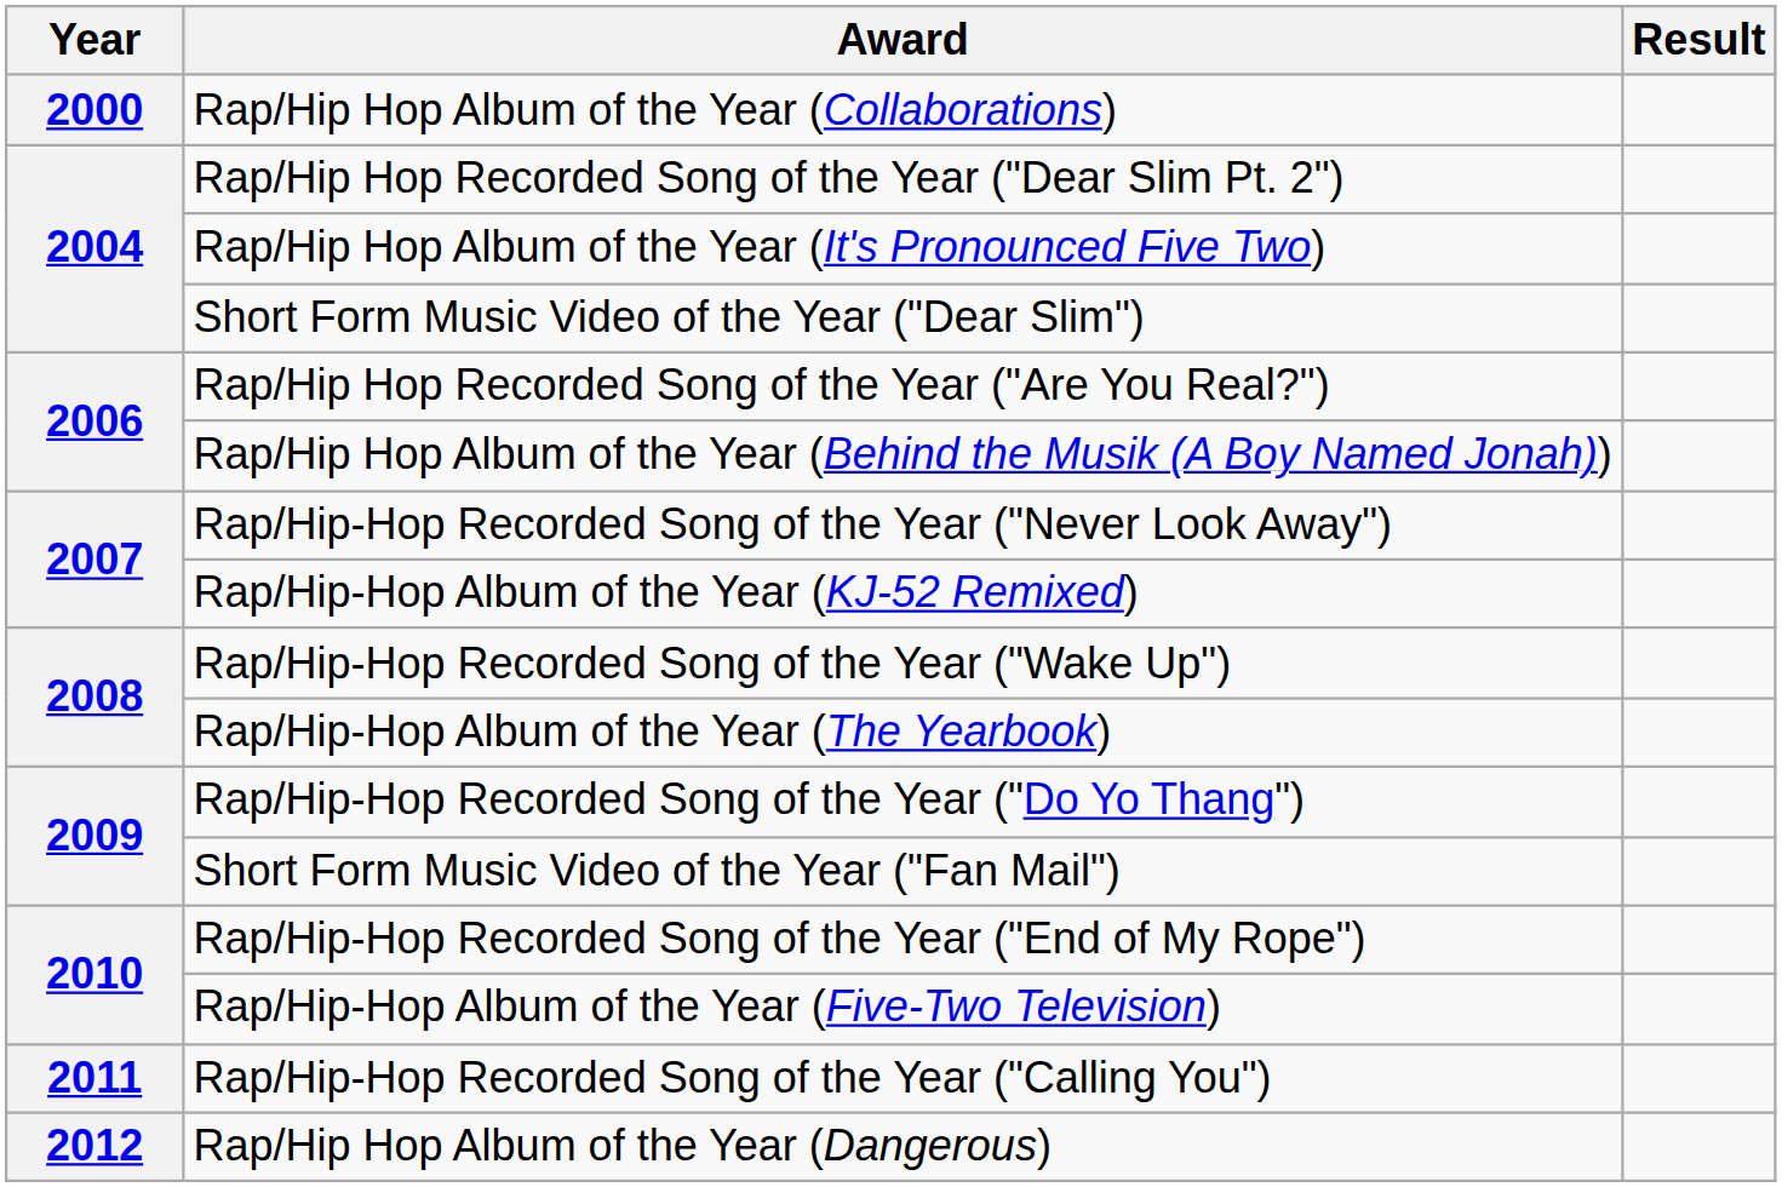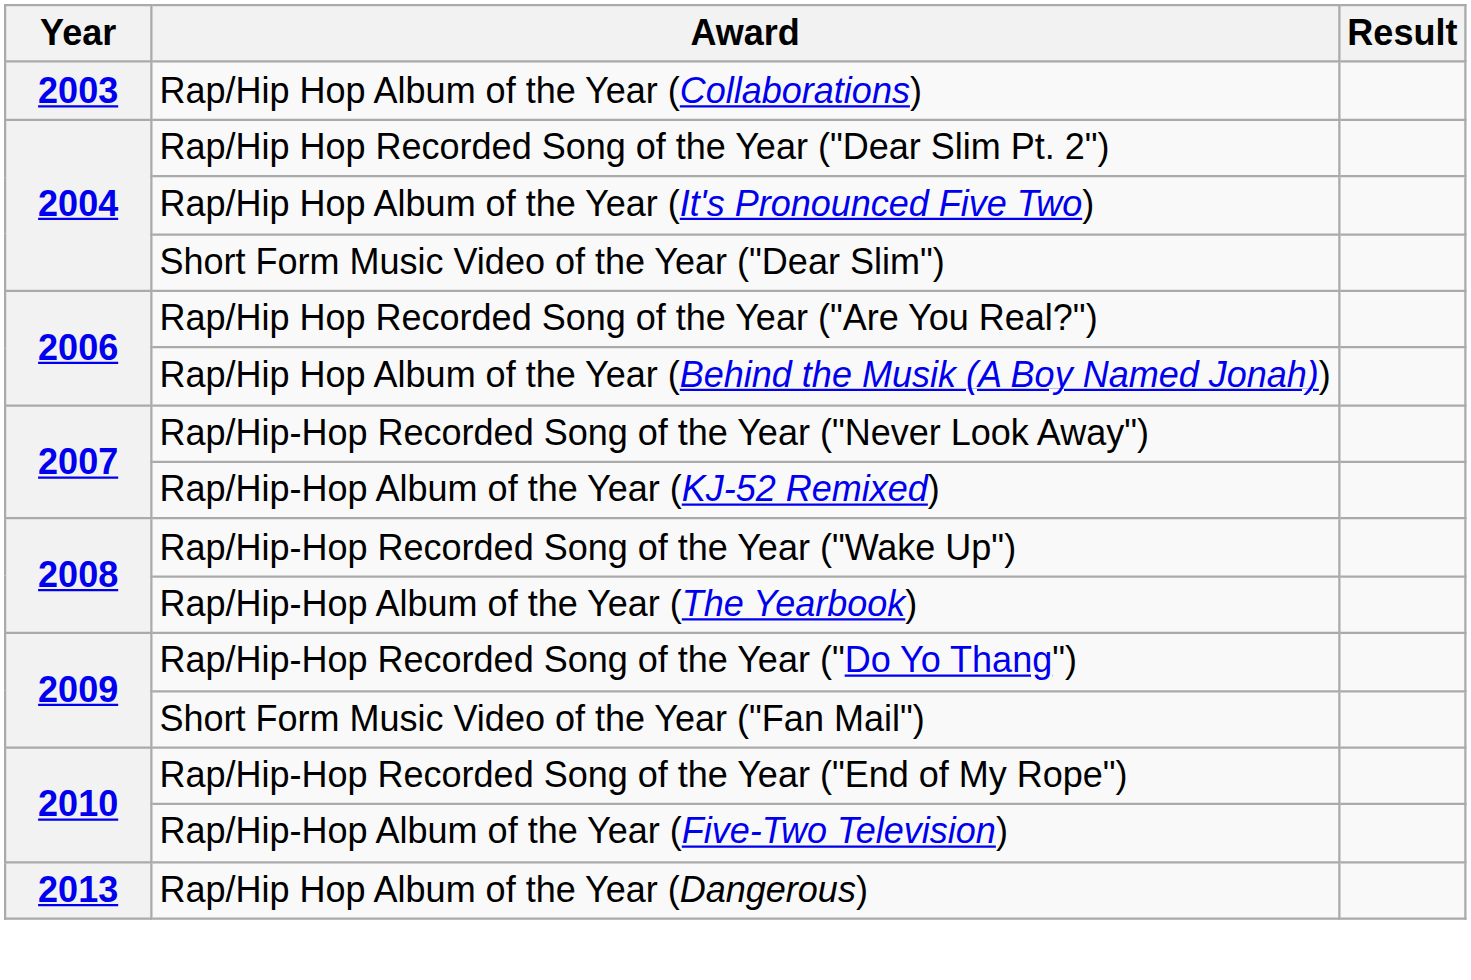Rap/Hip Hop Album of the Year (Collaborations) | Year: 2000 -> 2003
- row: 2011 | Rap/Hip-Hop Recorded Song of the Year ("Calling You")
Rap/Hip Hop Album of the Year (Dangerous) | Year: 2012 -> 2013
